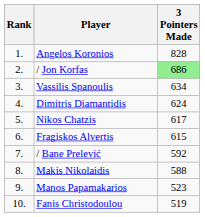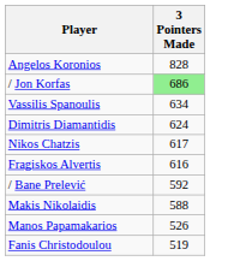- column: Rank | 1. | 2. | 3. | 4. | 5. | 6. | 7. | 8. | 9. | 10.
Fragiskos Alvertis | 3 Pointers Made: 615 -> 616
Manos Papamakarios | 3 Pointers Made: 523 -> 526
